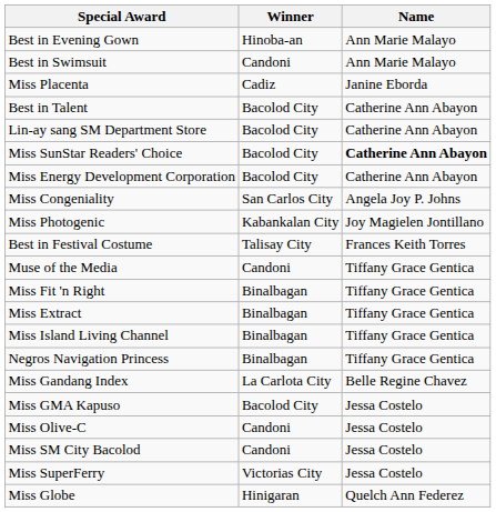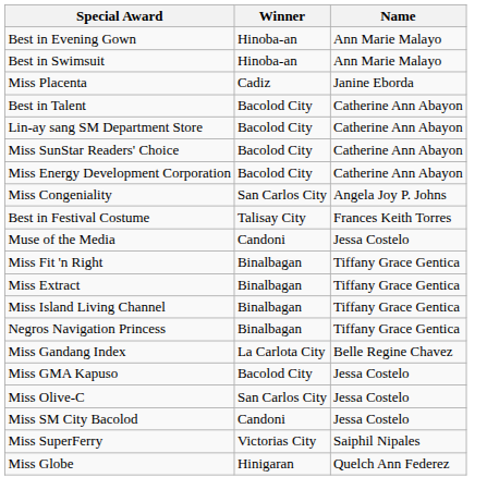Best in Swimsuit | Winner: Candoni -> Hinoba-an
Miss SunStar Readers' Choice | Name: bold -> normal
- row: Miss Photogenic | Kabankalan City | Joy Magielen Jontillano
Muse of the Media | Name: Tiffany Grace Gentica -> Jessa Costelo
Miss Olive-C | Winner: Candoni -> San Carlos City
Miss SuperFerry | Name: Jessa Costelo -> Saiphil Nipales
